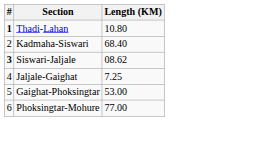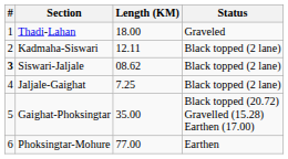+ column: Status | Graveled | Black topped (2 lane) | Black topped (2 lane) | Black topped (2 lane) | Black topped (20.72) Gravelled (15.28) Earthen (17.00) | Earthen
Thadi-Lahan | #: bold -> normal
Thadi-Lahan | Length (KM): 10.80 -> 18.00
Kadmaha-Siswari | Length (KM): 68.40 -> 12.11
Gaighat-Phoksingtar | Length (KM): 53.00 -> 35.00
